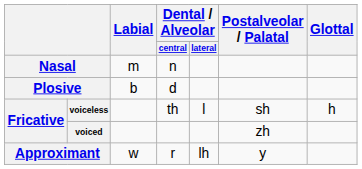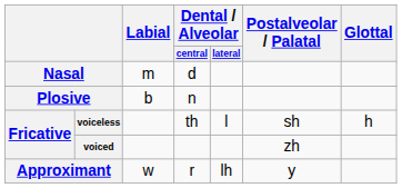Nasal | Dental / Alveolar / central: n -> d
Plosive | Dental / Alveolar / central: d -> n
